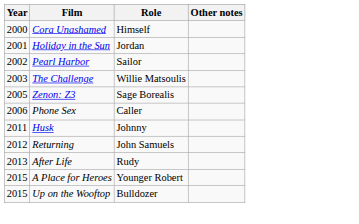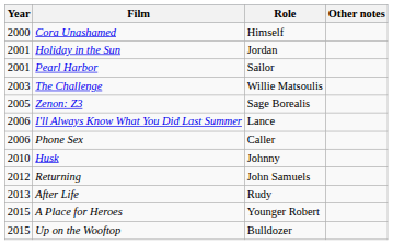Pearl Harbor | Year: 2002 -> 2001
+ row: 2006 | I'll Always Know What You Did Last Summer | Lance
Husk | Year: 2011 -> 2010
